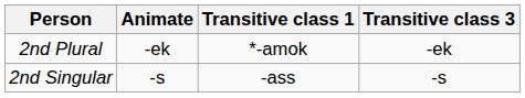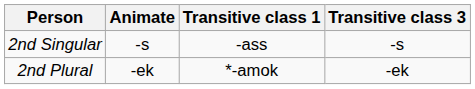rows swapped: 2nd Singular <-> 2nd Plural
